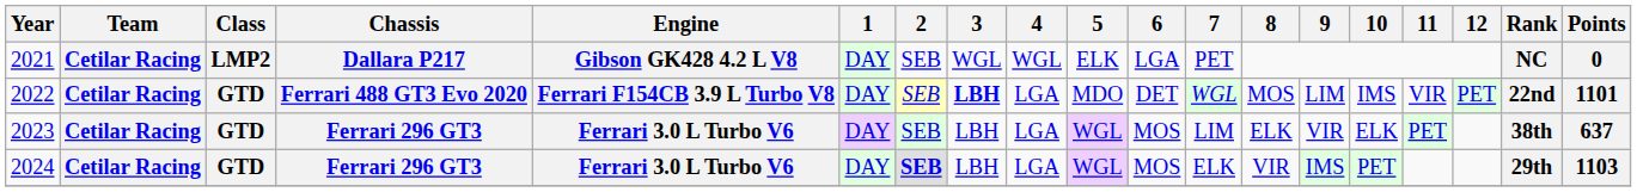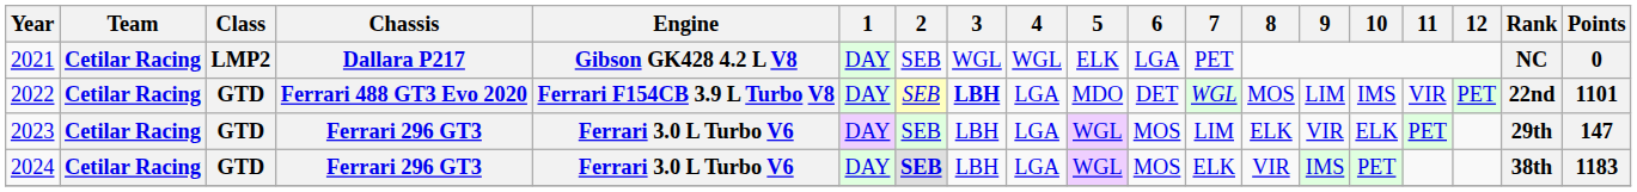2023 | Rank: 38th -> 29th
2023 | Points: 637 -> 147
2024 | Rank: 29th -> 38th
2024 | Points: 1103 -> 1183
